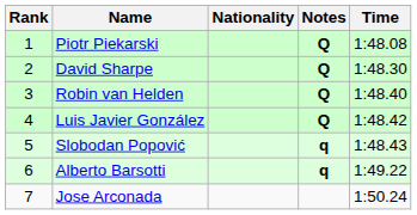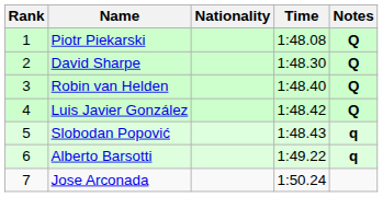columns swapped: Time <-> Notes
